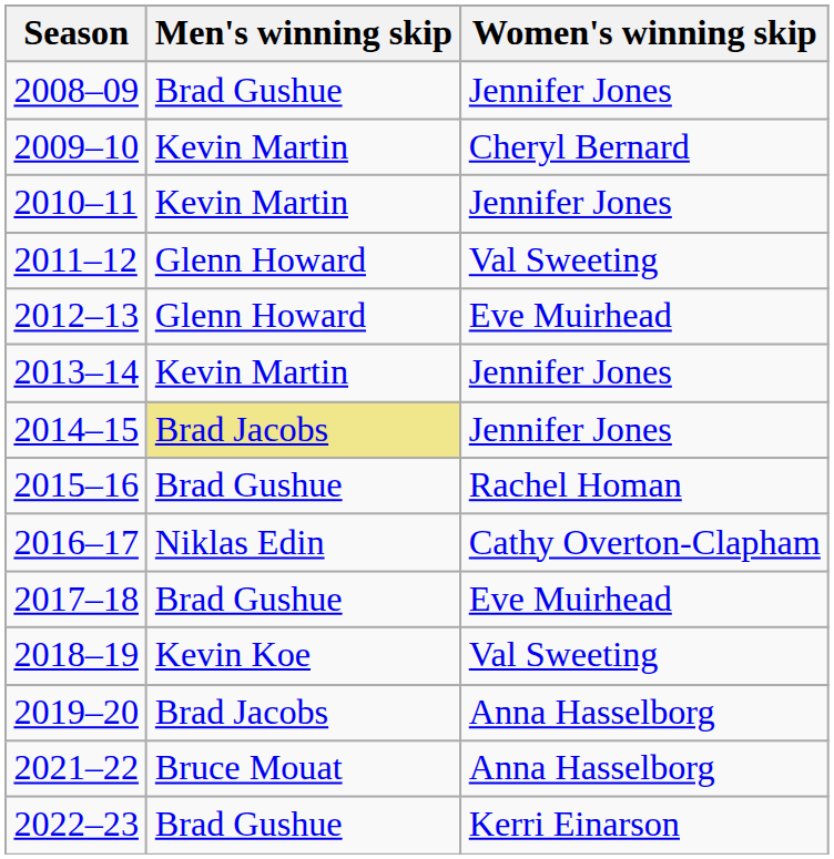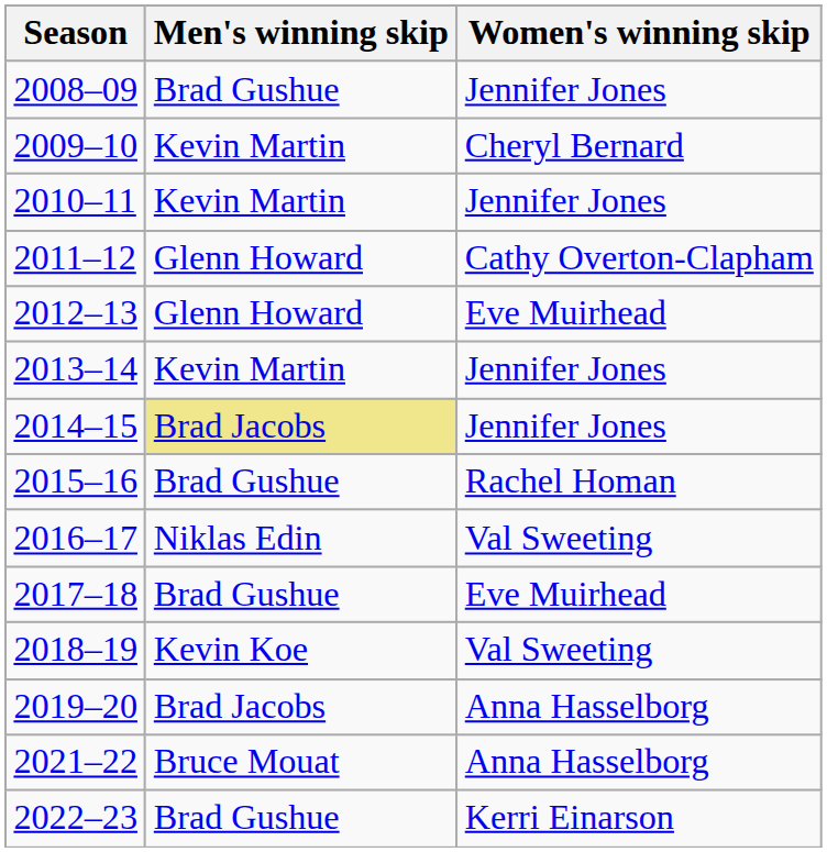2011–12 | Women's winning skip: Val Sweeting -> Cathy Overton-Clapham
2016–17 | Women's winning skip: Cathy Overton-Clapham -> Val Sweeting
